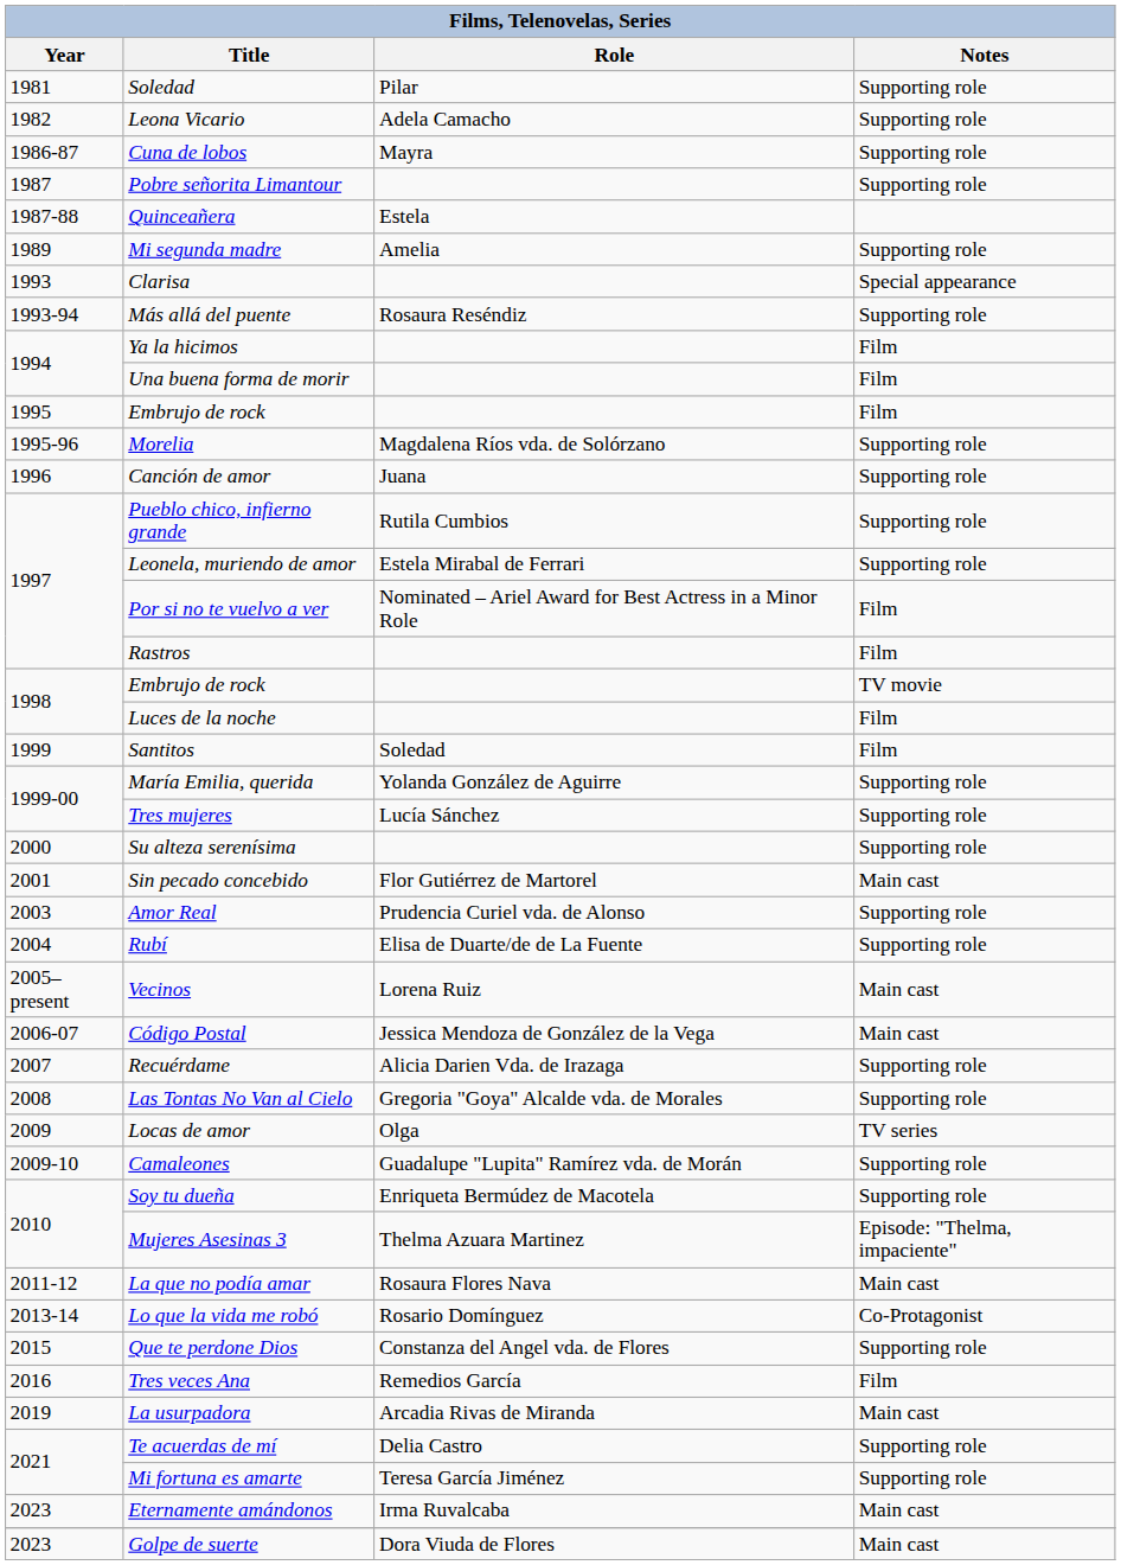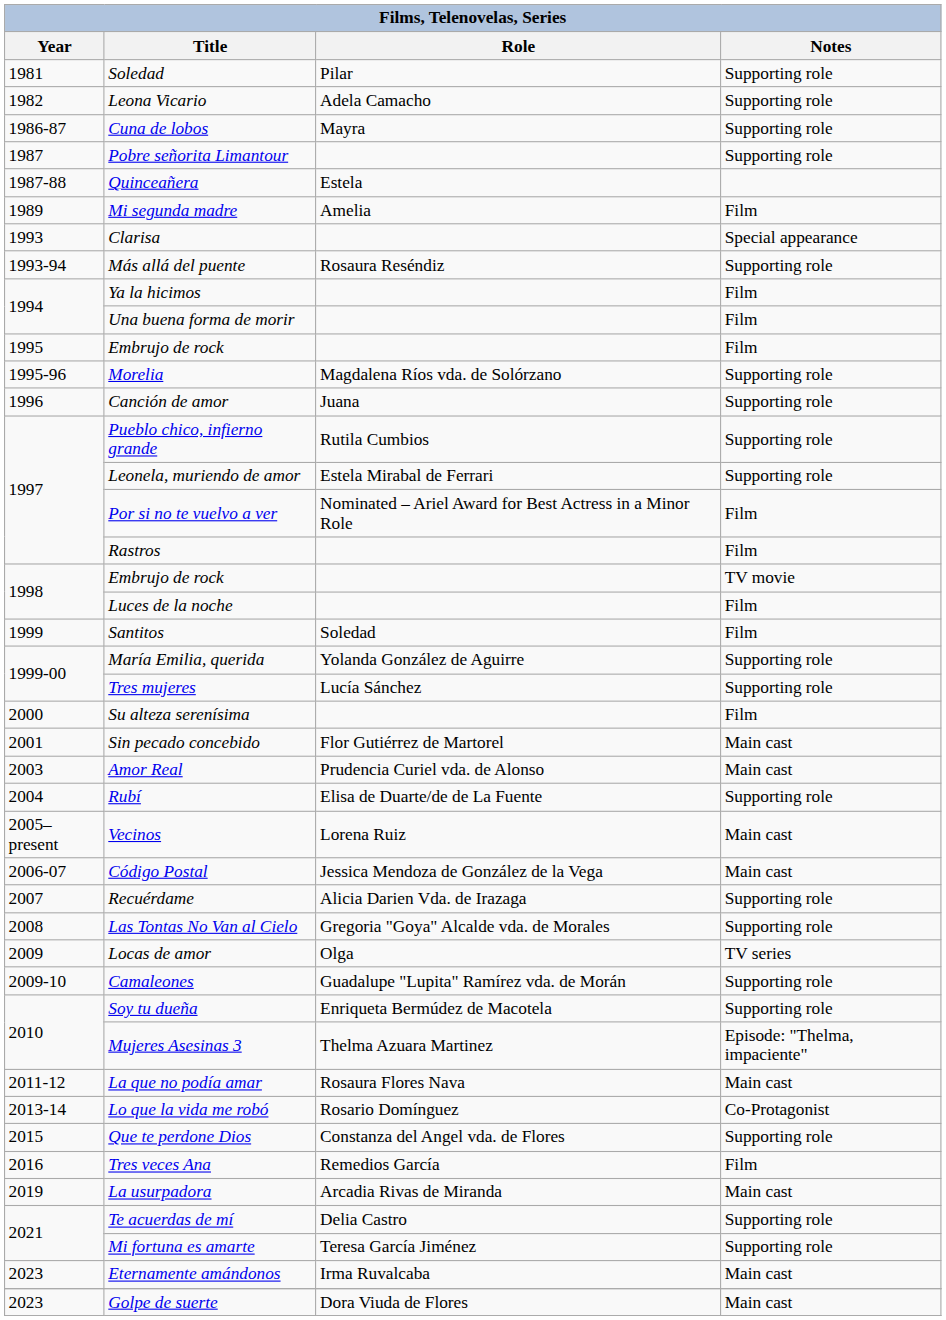Mi segunda madre | Notes: Supporting role -> Film
Su alteza serenísima | Notes: Supporting role -> Film
Amor Real | Notes: Supporting role -> Main cast
